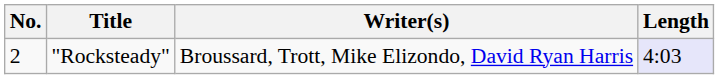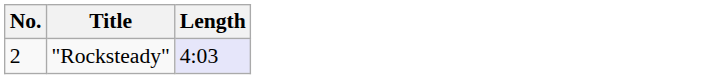- column: Writer(s) | Broussard, Trott, Mike Elizondo, David Ryan Harris
